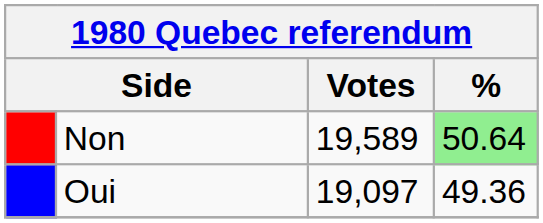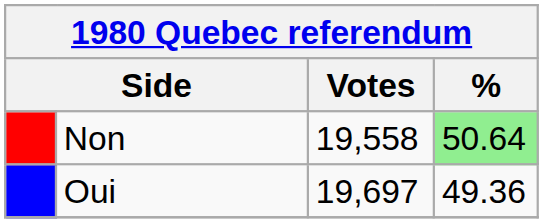Non | Votes: 19,589 -> 19,558
Oui | Votes: 19,097 -> 19,697
